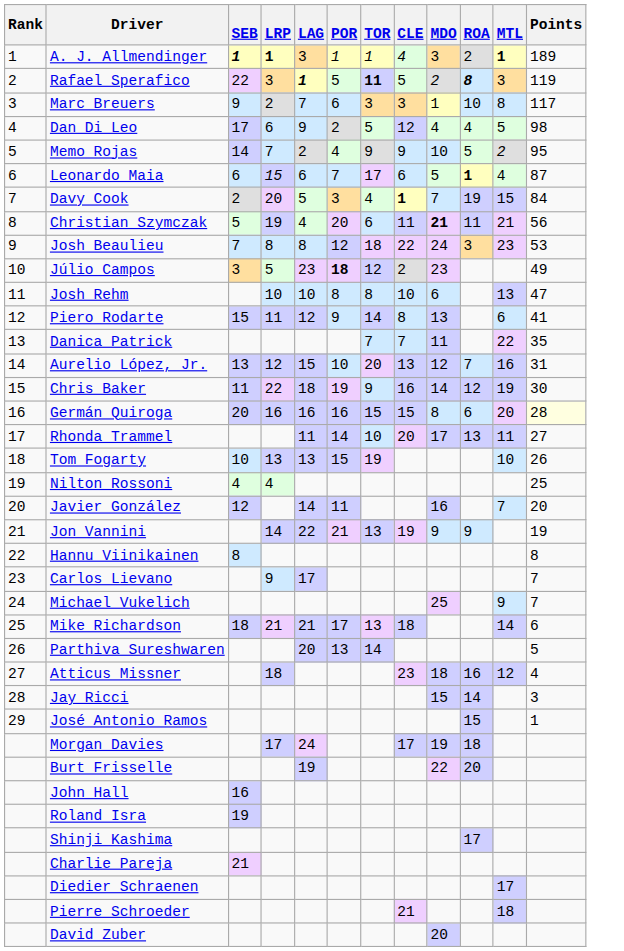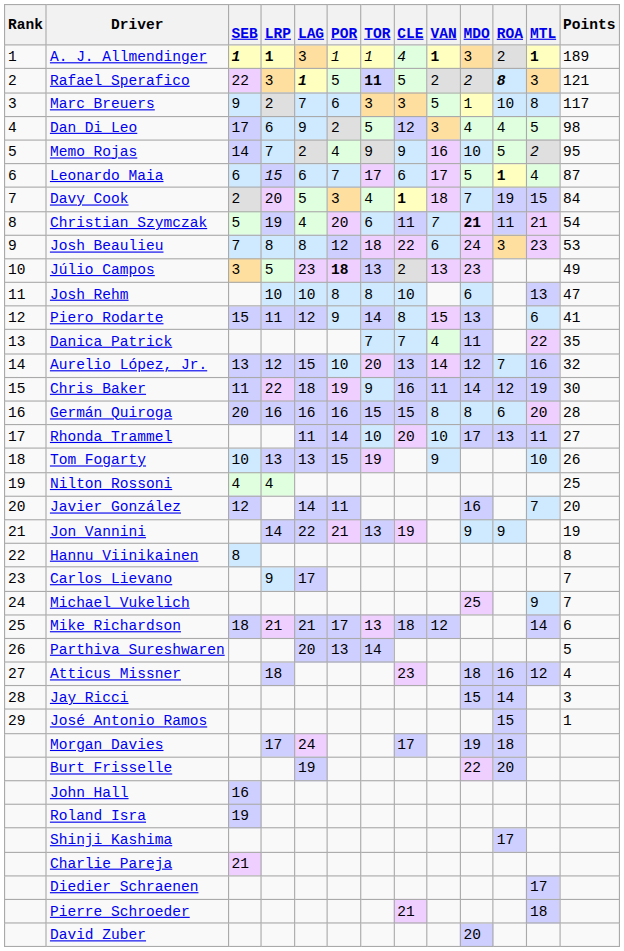+ column: VAN | 1 | 2 | 5 | 3 | 16 | 17 | 18 | 7 | 6 | 13 | 15 | 4 | 14 | 11 | 8 | 10 | 9 | 12
Rafael Sperafico | Points: 119 -> 121
Christian Szymczak | Points: 56 -> 54
Júlio Campos | TOR: 12 -> 13
Aurelio López, Jr. | Points: 31 -> 32
Germán Quiroga | Points: lightyellow background -> no background
